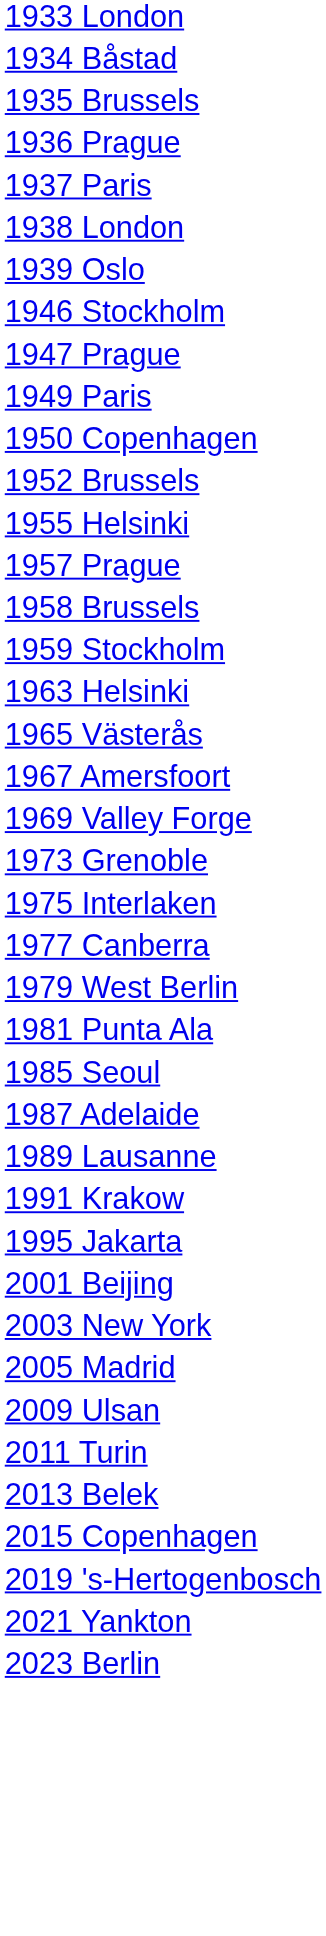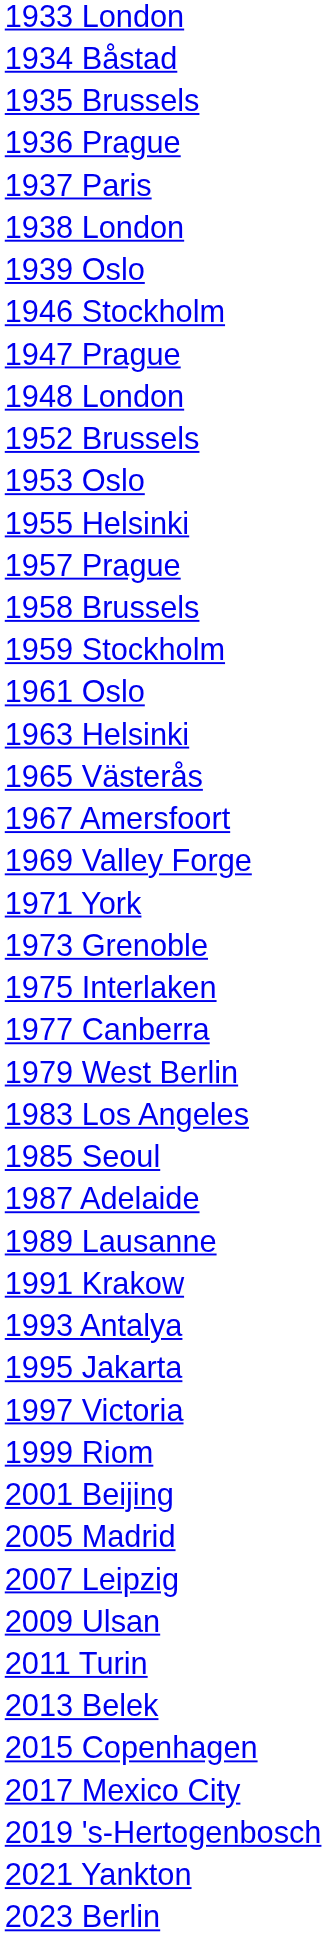+ row: 1948 London
- row: 1949 Paris
- row: 1950 Copenhagen
+ row: 1953 Oslo
+ row: 1961 Oslo
+ row: 1971 York
- row: 1981 Punta Ala
+ row: 1983 Los Angeles
+ row: 1993 Antalya
+ row: 1997 Victoria
+ row: 1999 Riom
- row: 2003 New York
+ row: 2007 Leipzig
+ row: 2017 Mexico City
